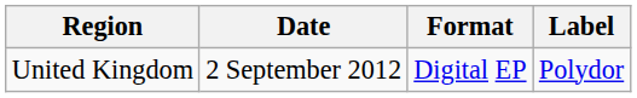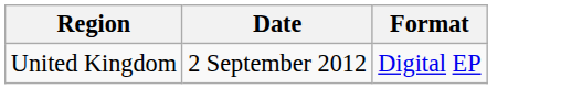- column: Label | Polydor
